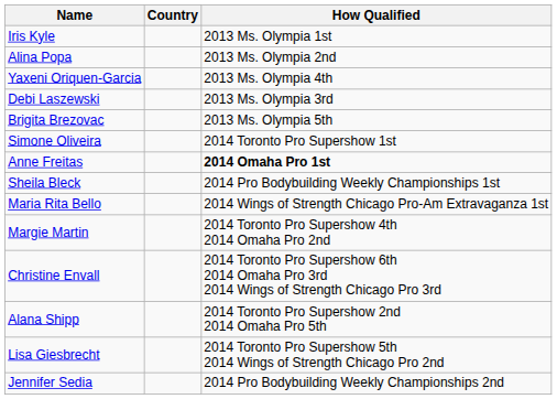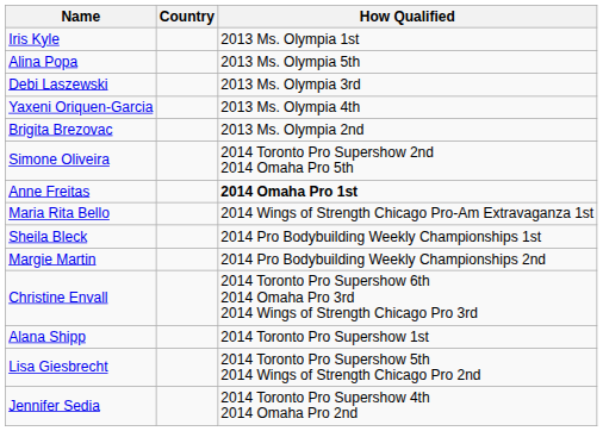Alina Popa | How Qualified: 2013 Ms. Olympia 2nd -> 2013 Ms. Olympia 5th
rows swapped: Debi Laszewski <-> Yaxeni Oriquen-Garcia
Brigita Brezovac | How Qualified: 2013 Ms. Olympia 5th -> 2013 Ms. Olympia 2nd
Simone Oliveira | How Qualified: 2014 Toronto Pro Supershow 1st -> 2014 Toronto Pro Supershow 2nd 2014 Omaha Pro 5th
rows swapped: Maria Rita Bello <-> Sheila Bleck
Margie Martin | How Qualified: 2014 Toronto Pro Supershow 4th 2014 Omaha Pro 2nd -> 2014 Pro Bodybuilding Weekly Championships 2nd
Alana Shipp | How Qualified: 2014 Toronto Pro Supershow 2nd 2014 Omaha Pro 5th -> 2014 Toronto Pro Supershow 1st
Jennifer Sedia | How Qualified: 2014 Pro Bodybuilding Weekly Championships 2nd -> 2014 Toronto Pro Supershow 4th 2014 Omaha Pro 2nd
